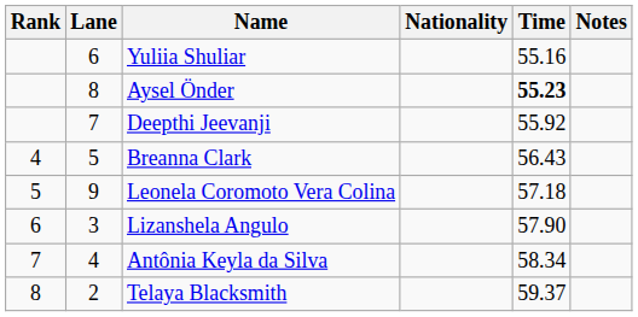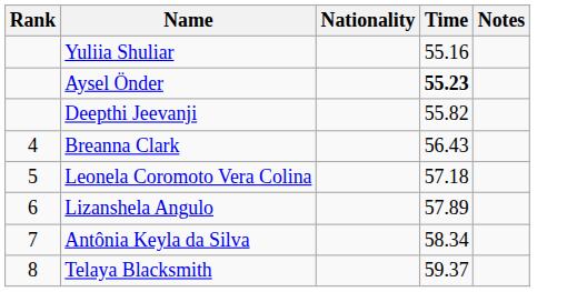- column: Lane | 6 | 8 | 7 | 5 | 9 | 3 | 4 | 2
Deepthi Jeevanji | Time: 55.92 -> 55.82
Lizanshela Angulo | Time: 57.90 -> 57.89
